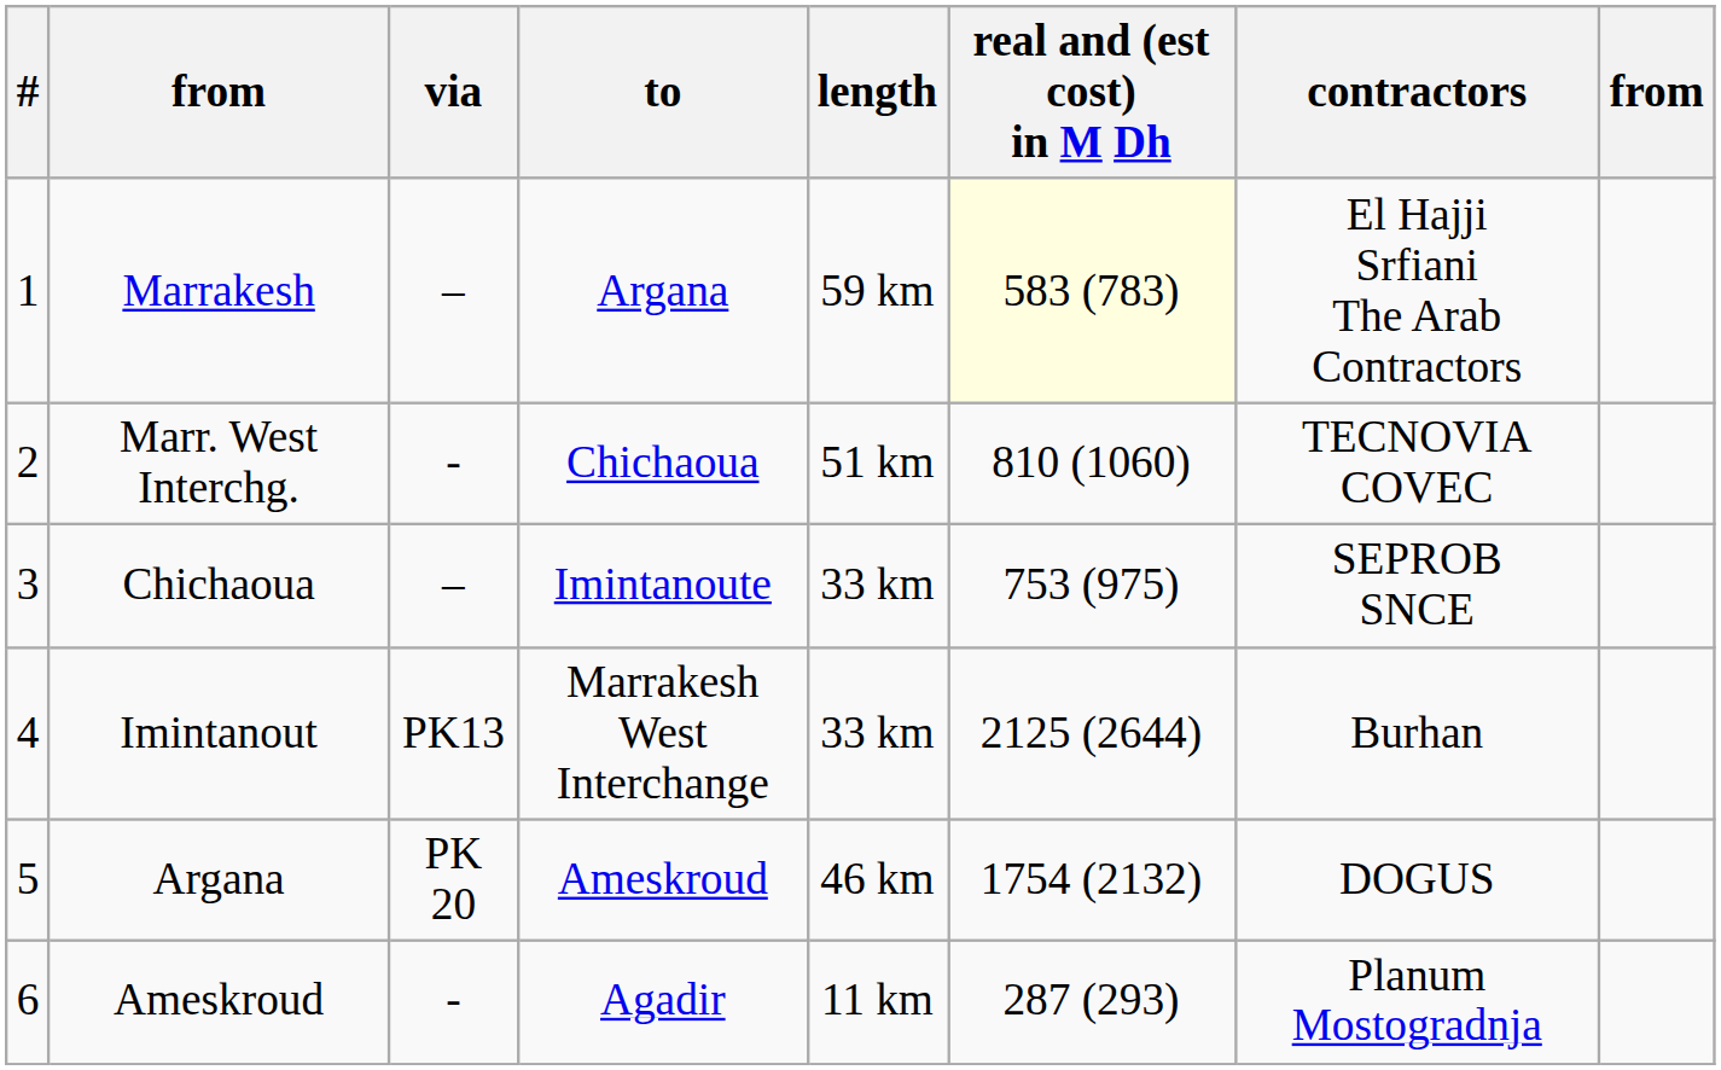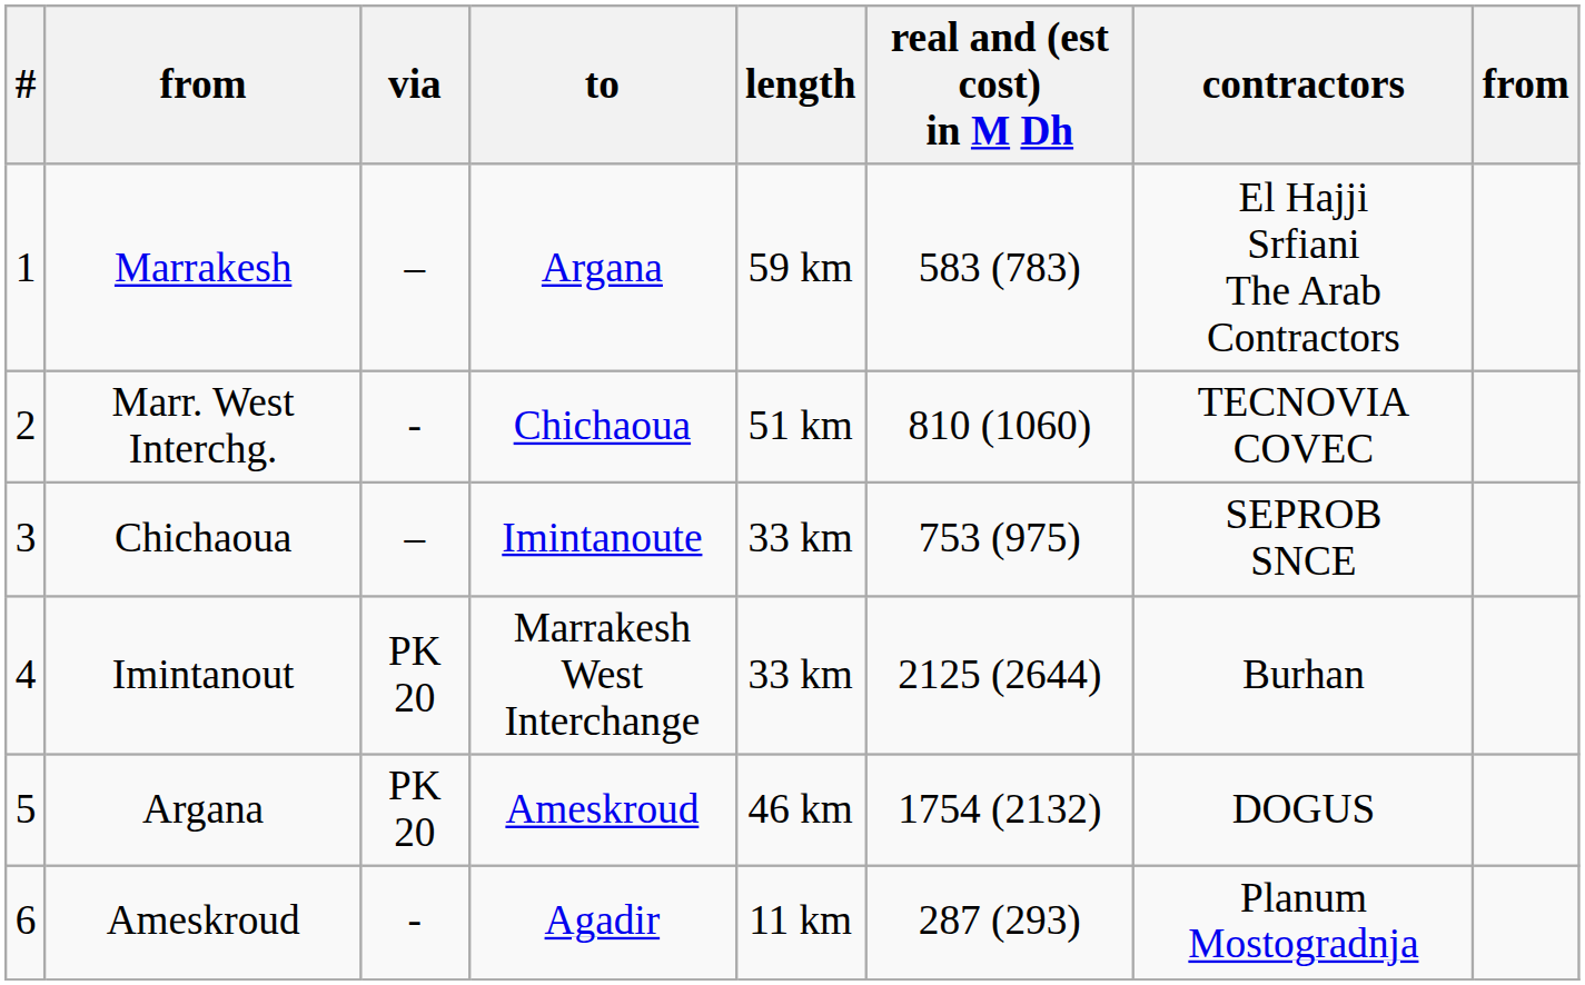Marrakesh | real and (est cost) in M Dh: lightyellow background -> no background
Imintanout | via: PK13 -> PK 20
